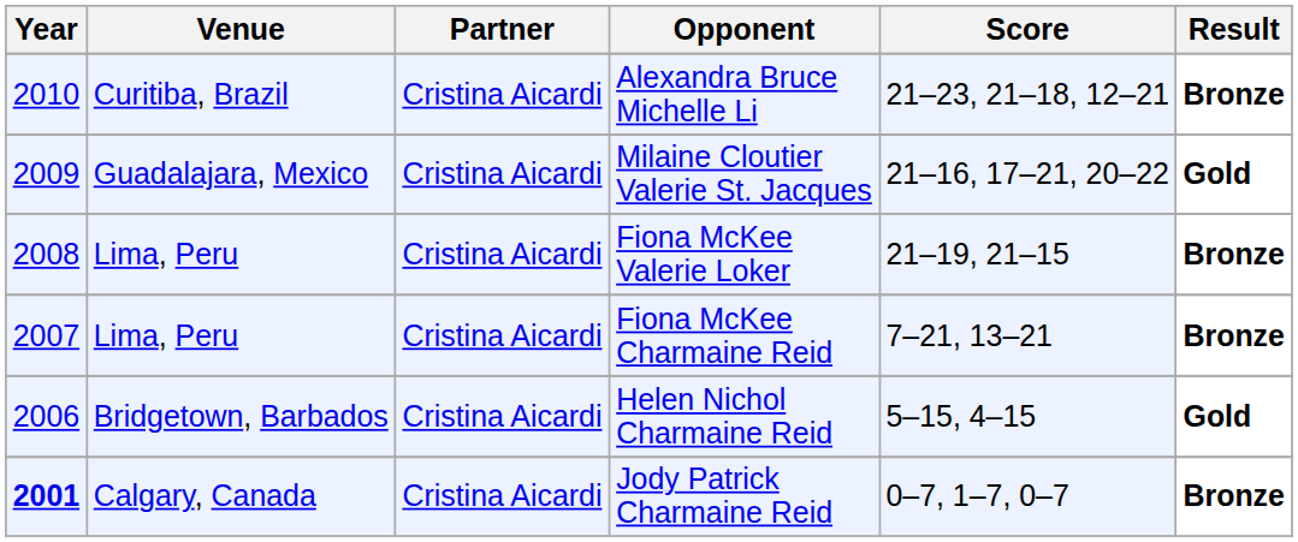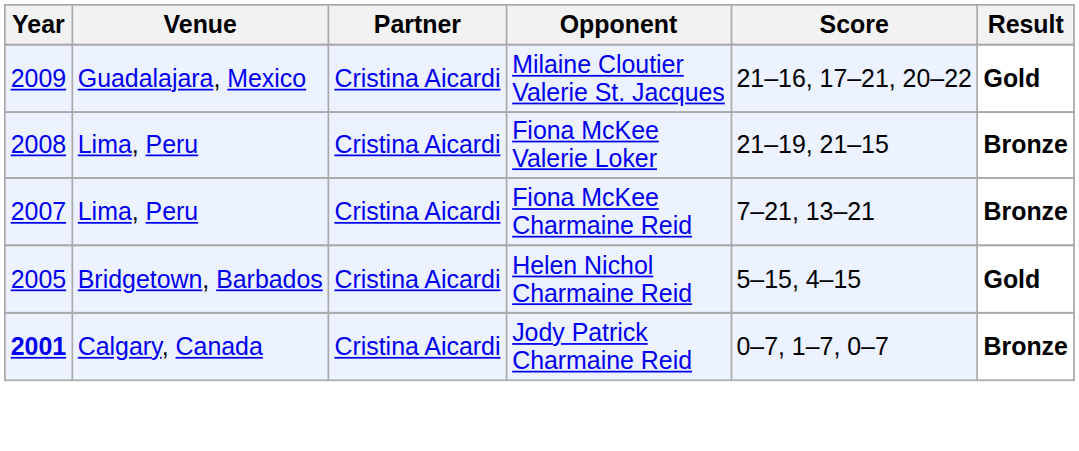- row: 2010 | Curitiba, Brazil | Cristina Aicardi | Alexandra Bruce Michelle Li | 21–23, 21–18, 12–21 | Bronze
Helen Nichol Charmaine Reid | Year: 2006 -> 2005
